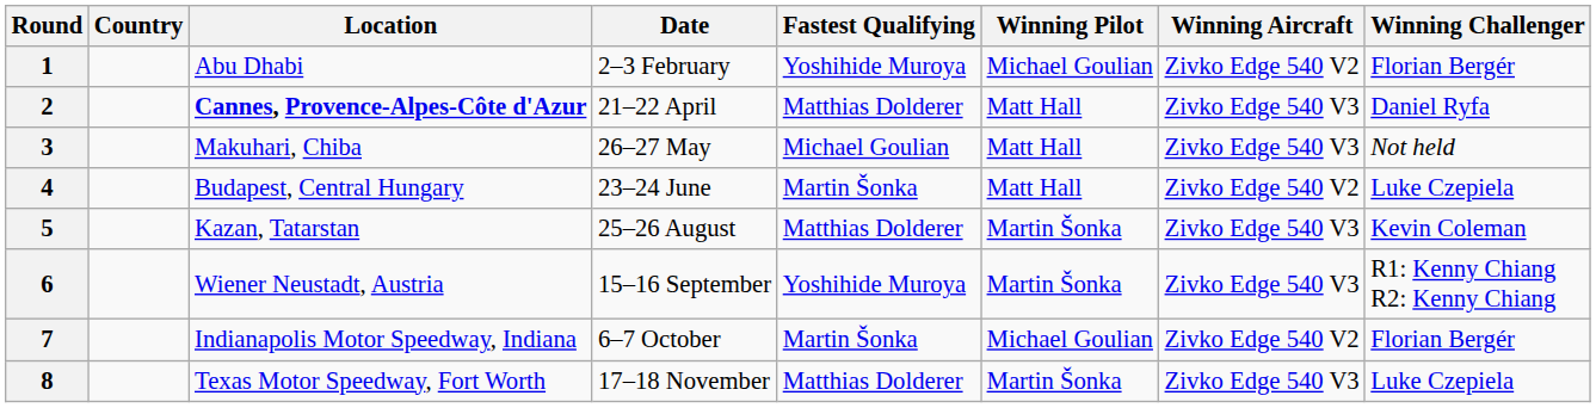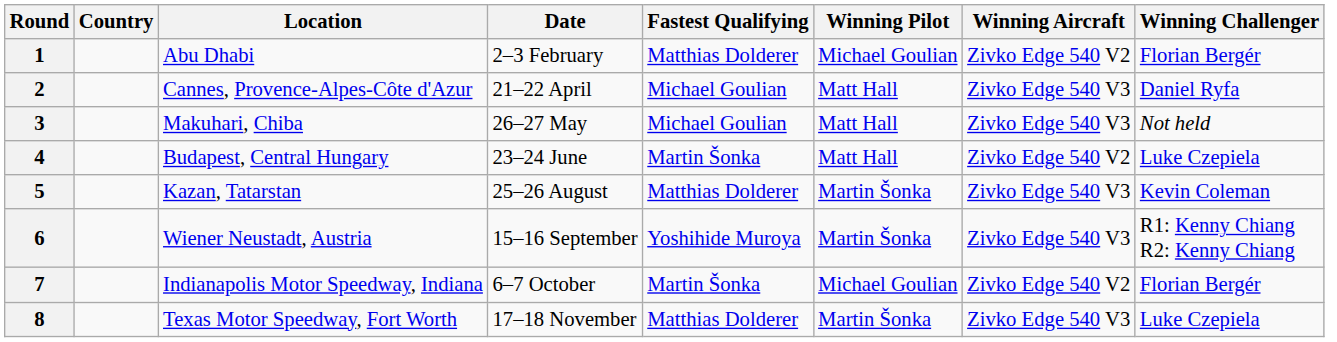1 | Fastest Qualifying: Yoshihide Muroya -> Matthias Dolderer
2 | Location: bold -> normal
2 | Fastest Qualifying: Matthias Dolderer -> Michael Goulian
